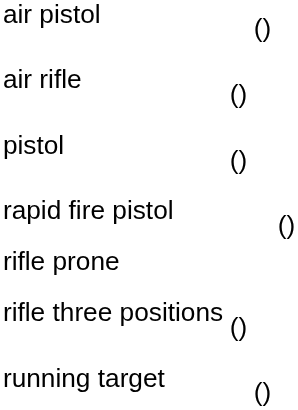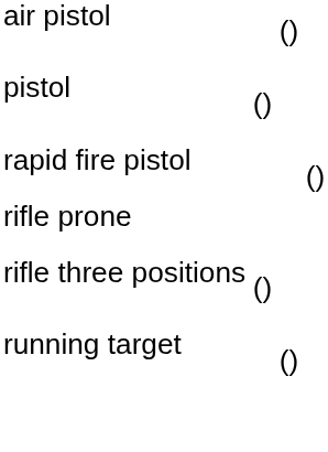- row: air rifle | ()
